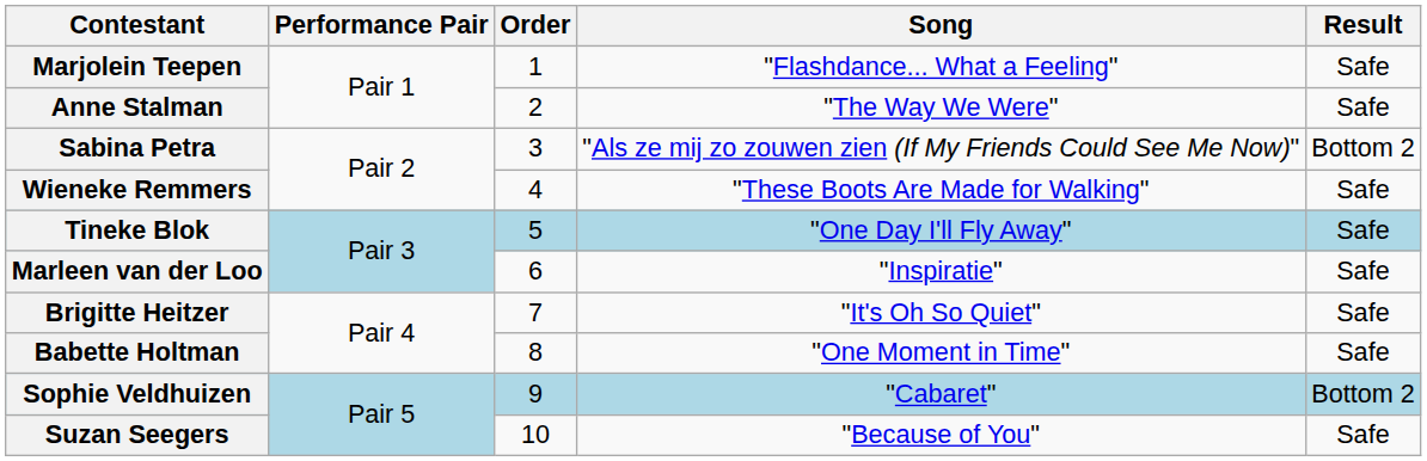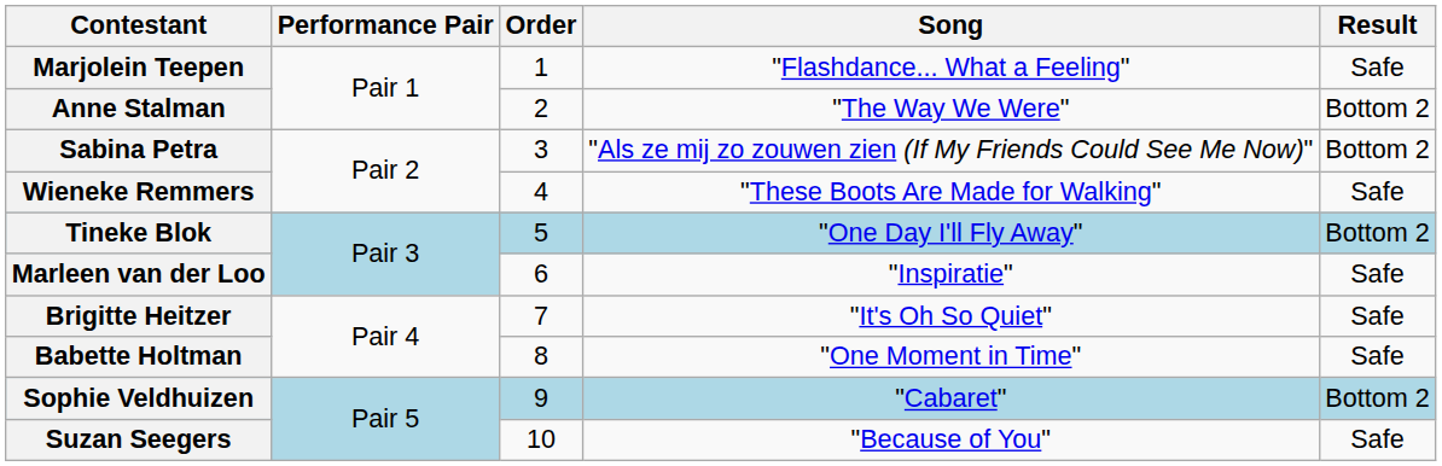Anne Stalman | Result: Safe -> Bottom 2
Tineke Blok | Result: Safe -> Bottom 2
